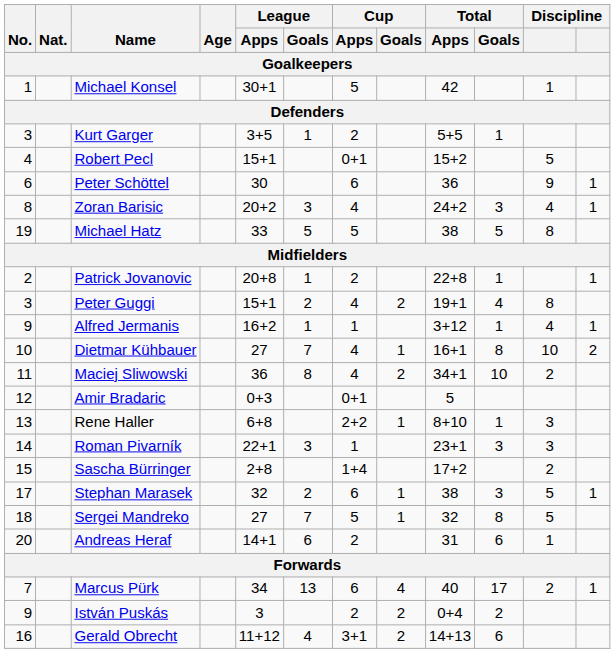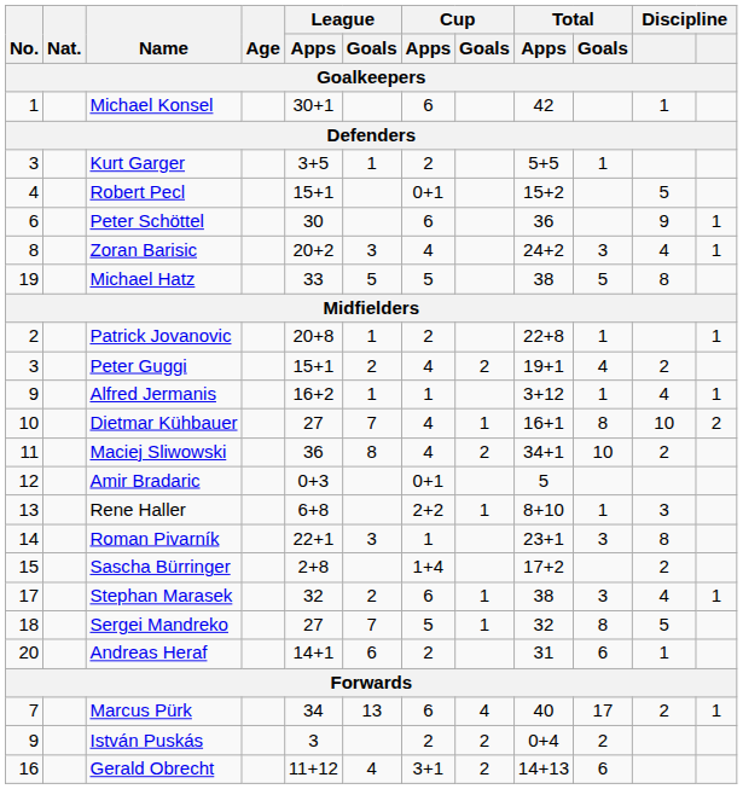Michael Konsel | Cup / Apps: 5 -> 6
Peter Guggi | column 11: 8 -> 2
Roman Pivarník | column 11: 3 -> 8
Stephan Marasek | column 11: 5 -> 4
